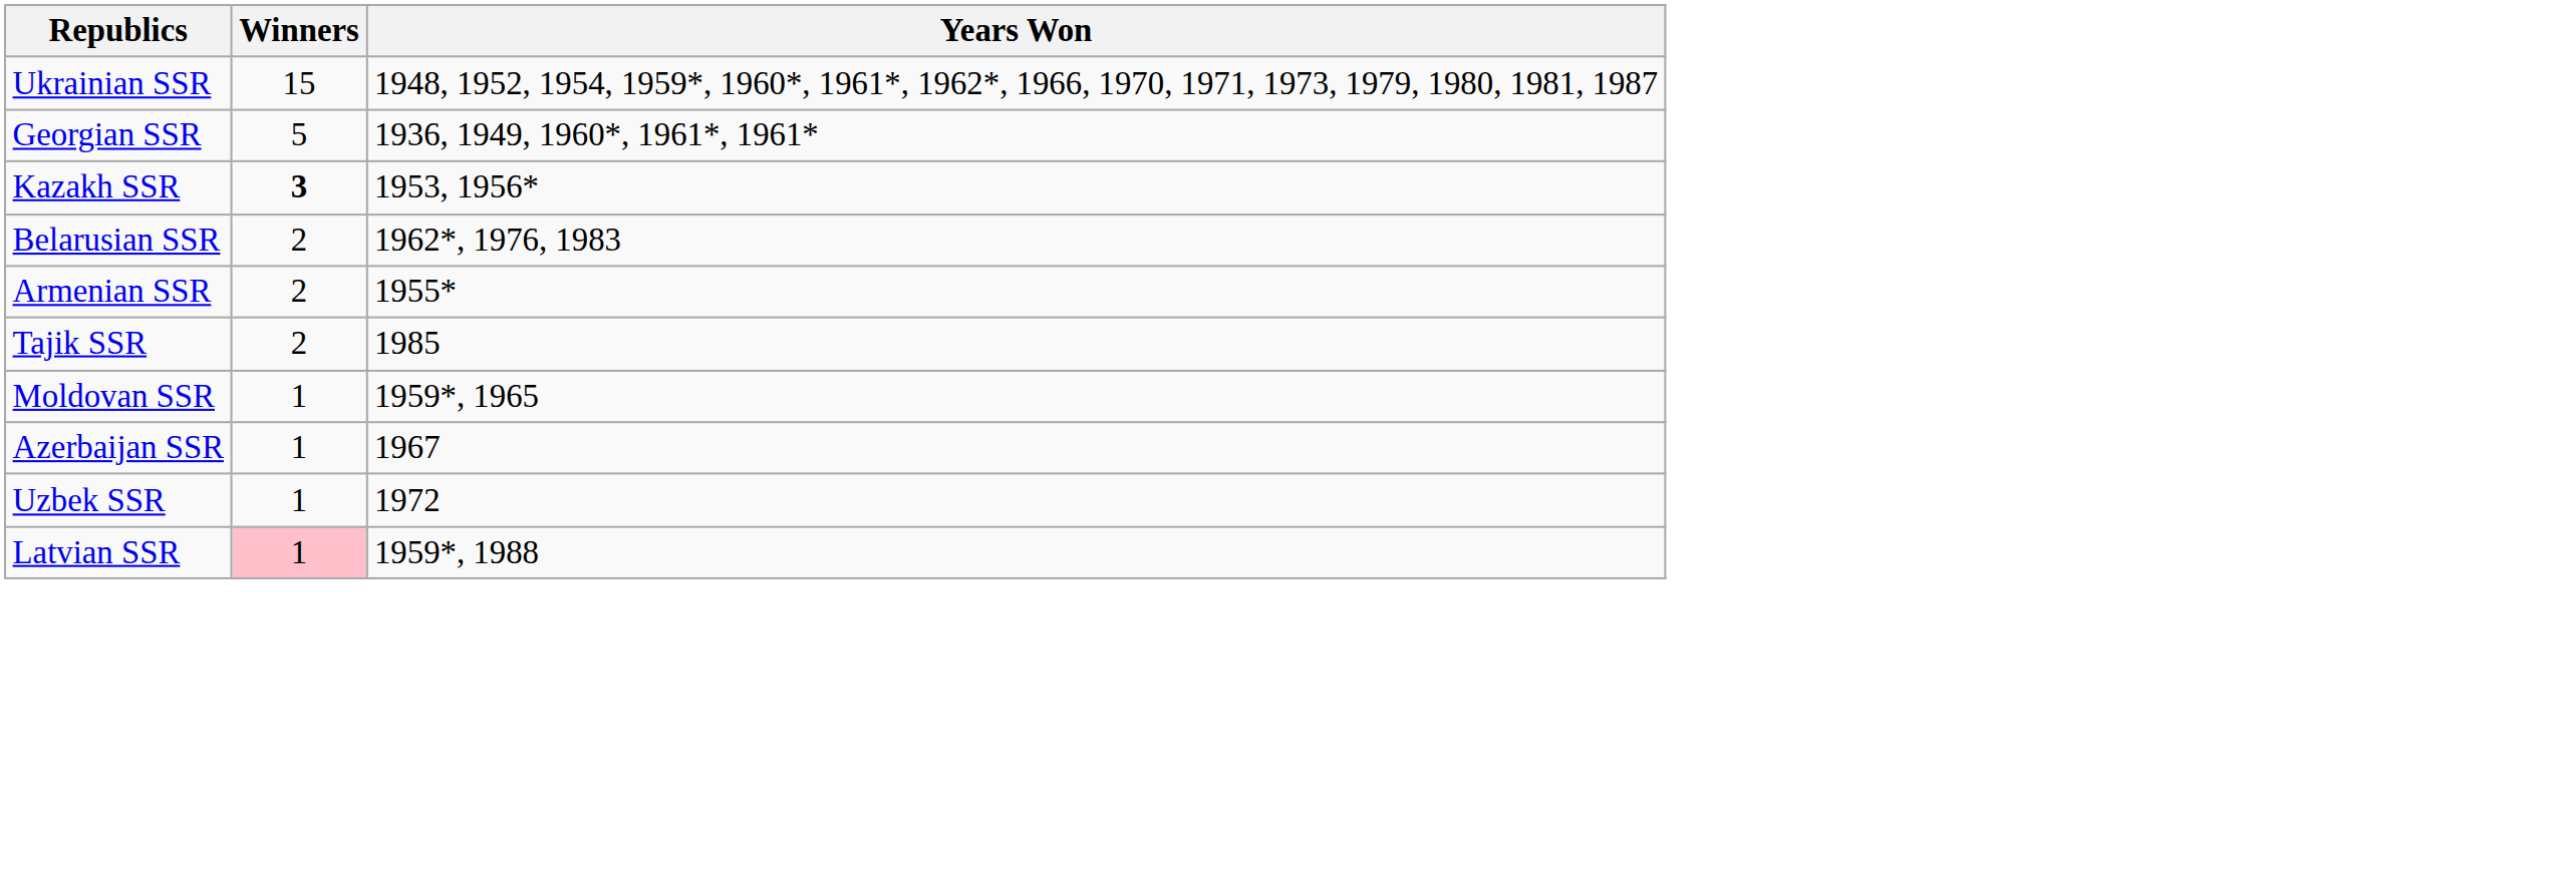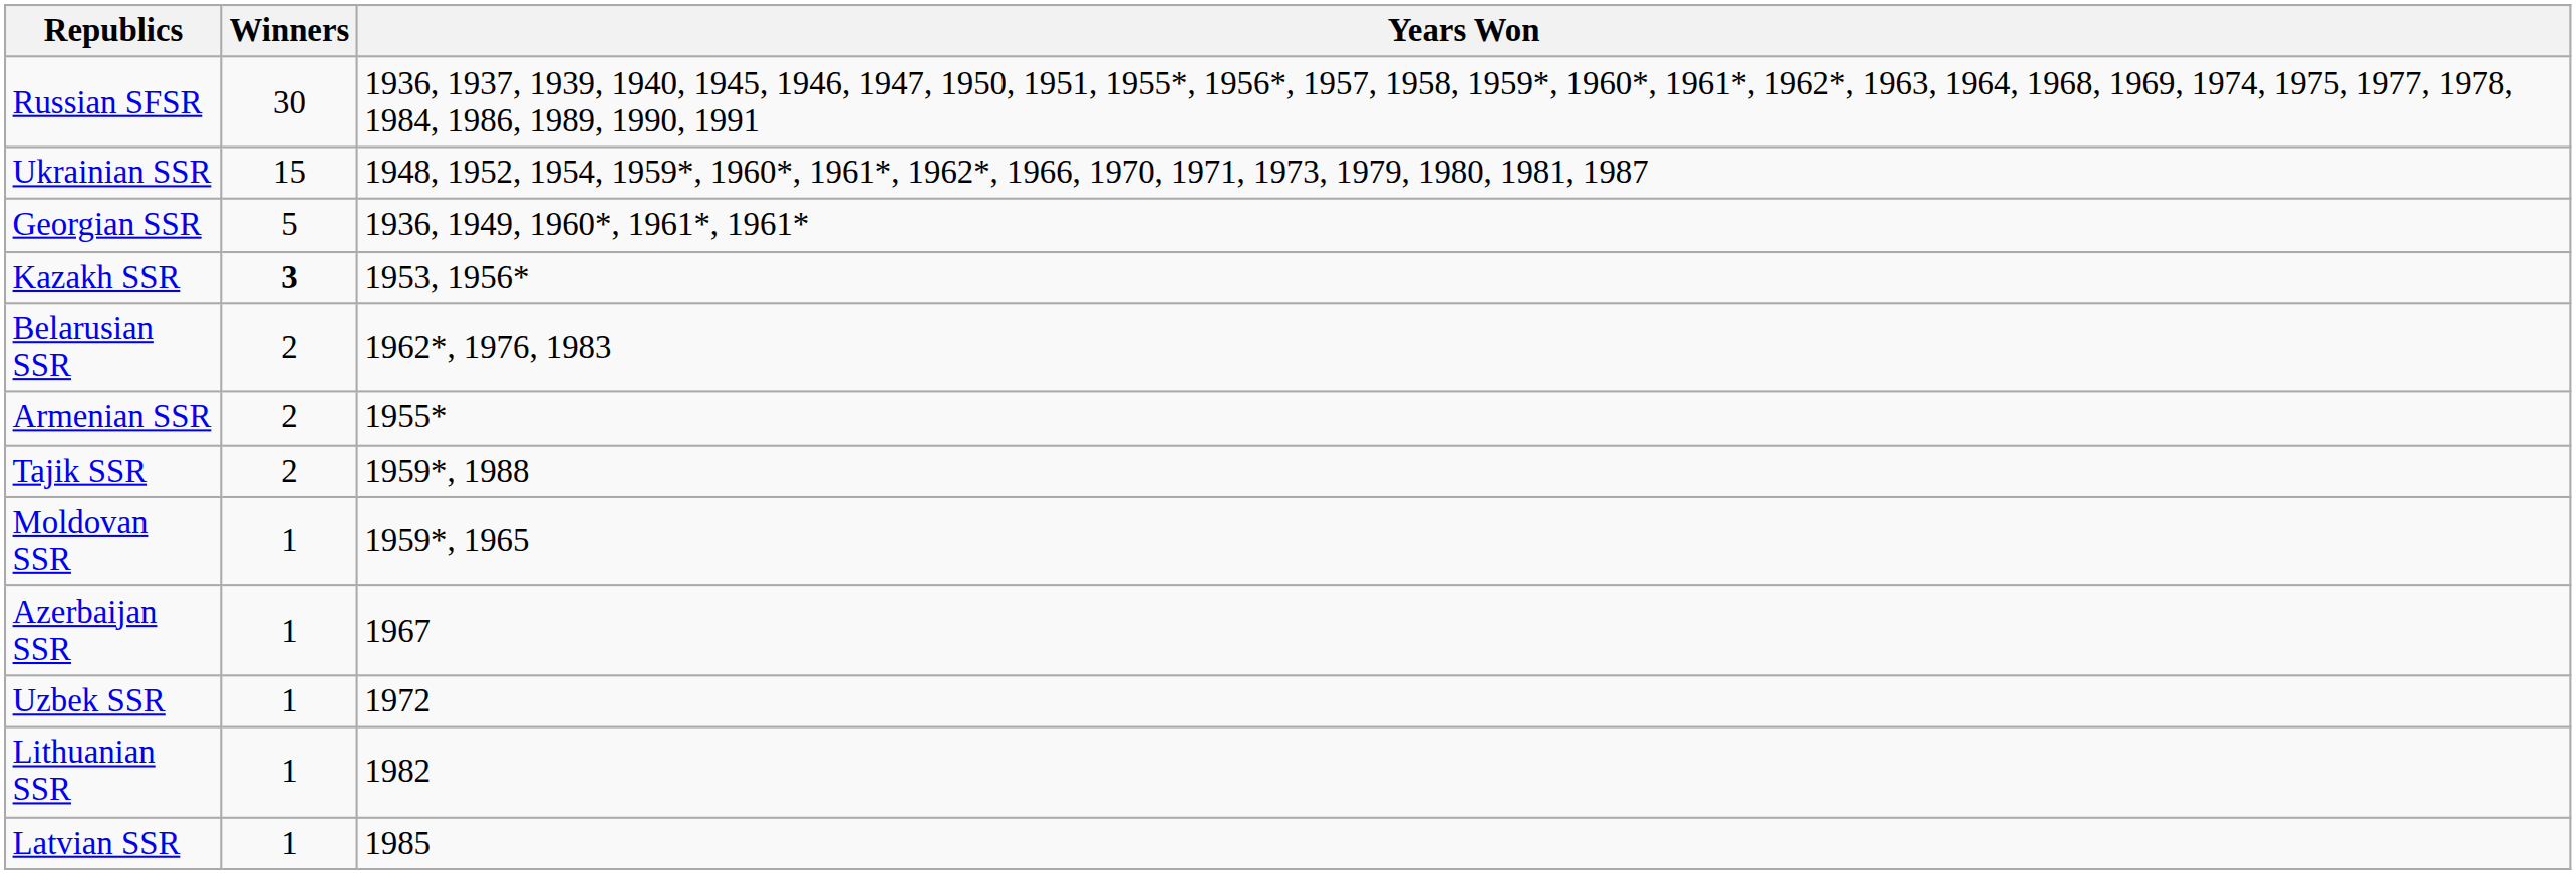+ row: Russian SFSR | 30 | 1936, 1937, 1939, 1940, 1945, 1946, 1947, 1950, 1951, 1955*, 1956*, 1957, 1958, 1959*, 1960*, 1961*, 1962*, 1963, 1964, 1968, 1969, 1974, 1975, 1977, 1978, 1984, 1986, 1989, 1990, 1991
Tajik SSR | Years Won: 1985 -> 1959*, 1988
+ row: Lithuanian SSR | 1 | 1982
Latvian SSR | Winners: pink background -> no background
Latvian SSR | Years Won: 1959*, 1988 -> 1985
